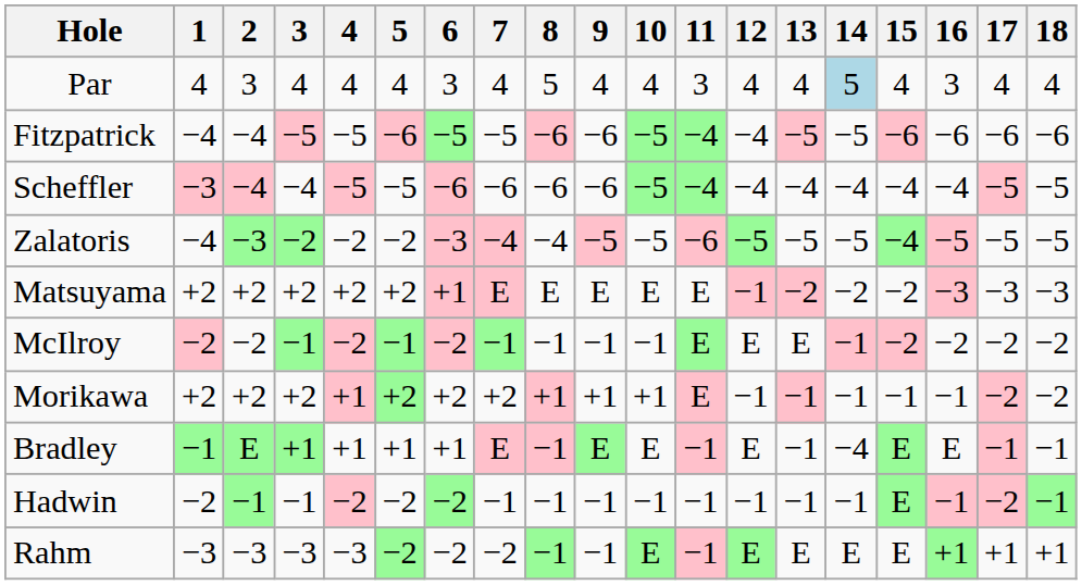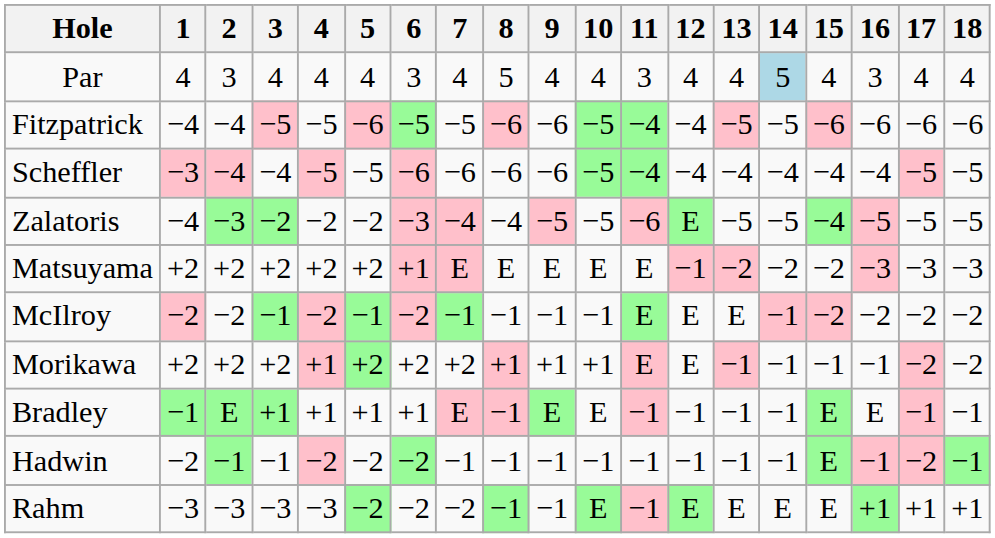Zalatoris | 12: −5 -> E
Morikawa | 12: −1 -> E
Bradley | 12: E -> −1
Bradley | 14: −4 -> −1
